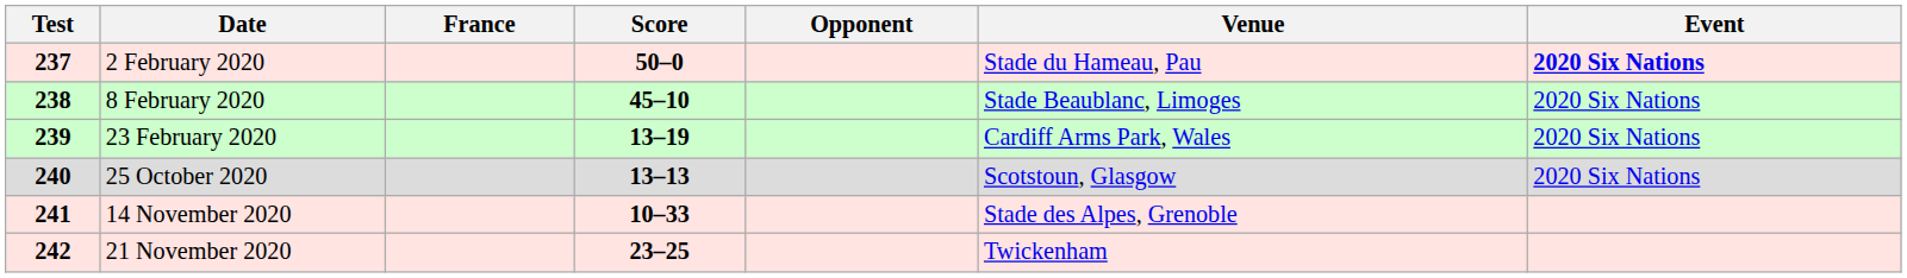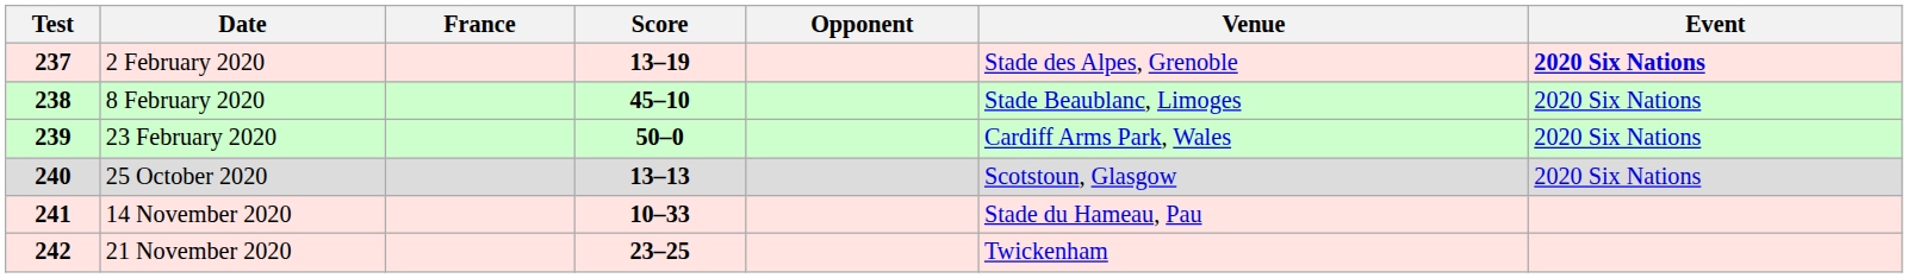2 February 2020 | Score: 50–0 -> 13–19
2 February 2020 | Venue: Stade du Hameau, Pau -> Stade des Alpes, Grenoble
23 February 2020 | Score: 13–19 -> 50–0
14 November 2020 | Venue: Stade des Alpes, Grenoble -> Stade du Hameau, Pau
